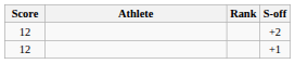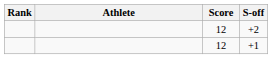columns swapped: Rank <-> Score
